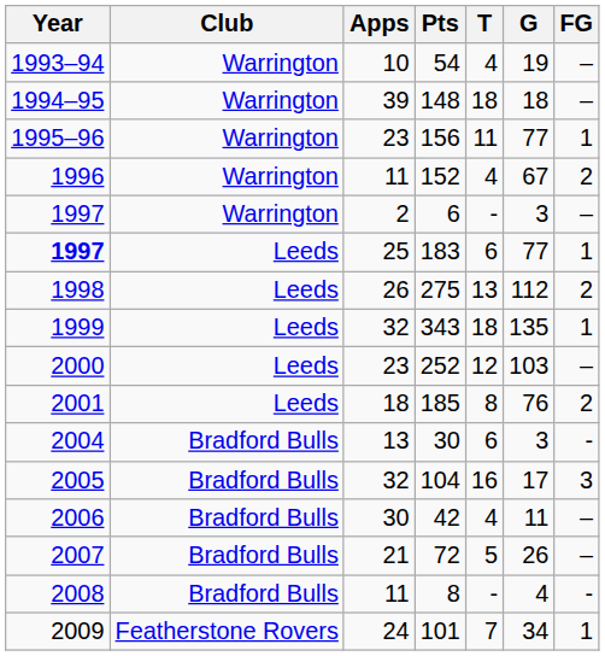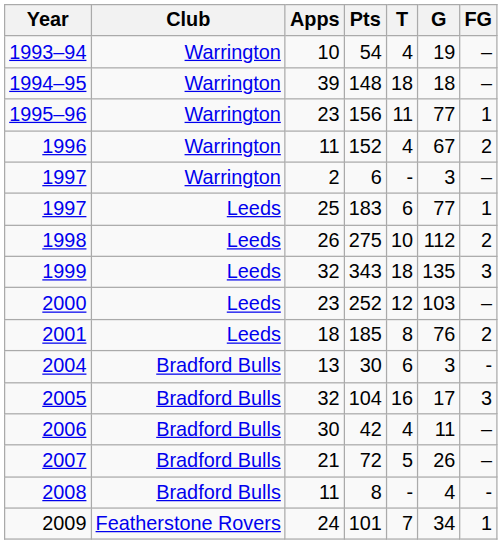183 | Year: bold -> normal
275 | T: 13 -> 10
343 | FG: 1 -> 3
